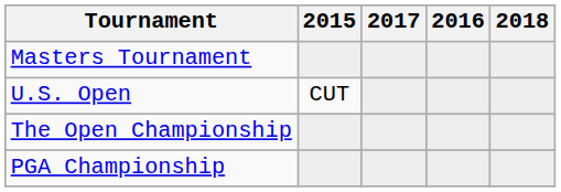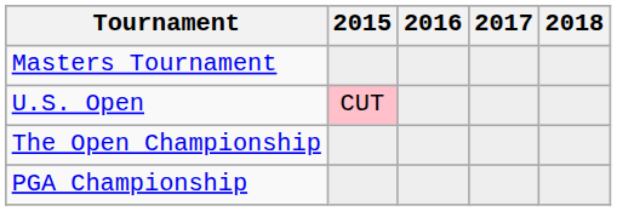columns swapped: 2016 <-> 2017
U.S. Open | 2015: no background -> pink background
